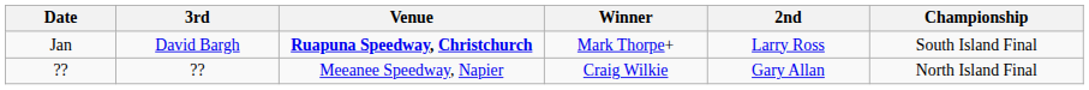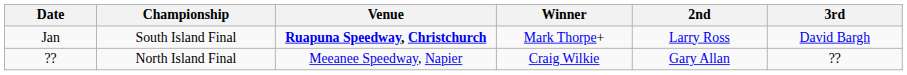columns swapped: Championship <-> 3rd
